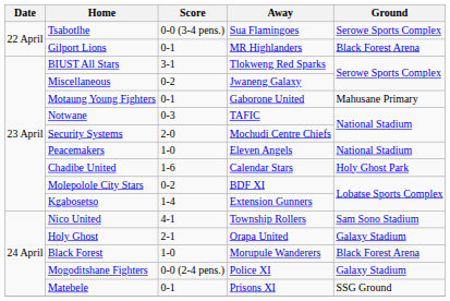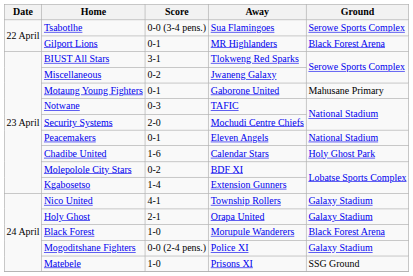Peacemakers | Score: 1-0 -> 0-1
Nico United | Ground: Sam Sono Stadium -> Galaxy Stadium
Matebele | Score: 0-1 -> 1-0
